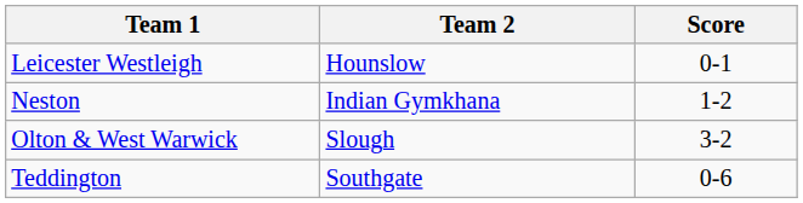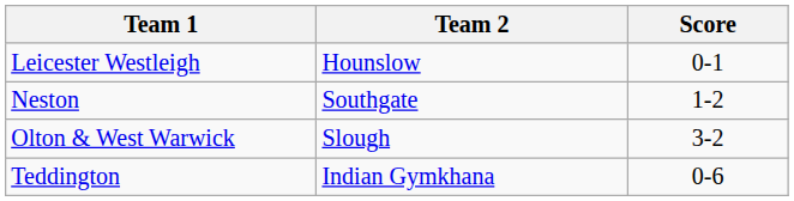Neston | Team 2: Indian Gymkhana -> Southgate
Teddington | Team 2: Southgate -> Indian Gymkhana
